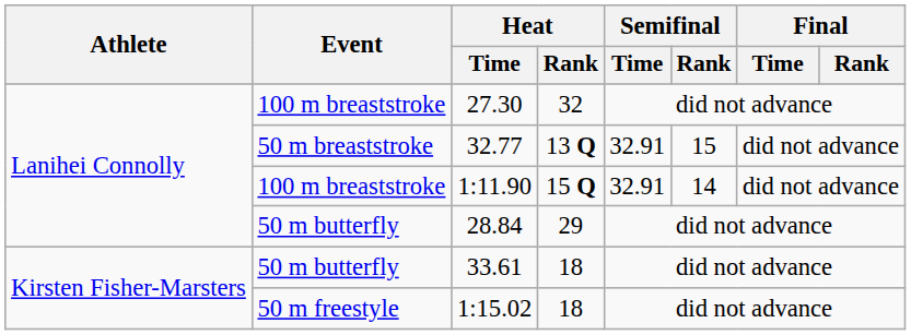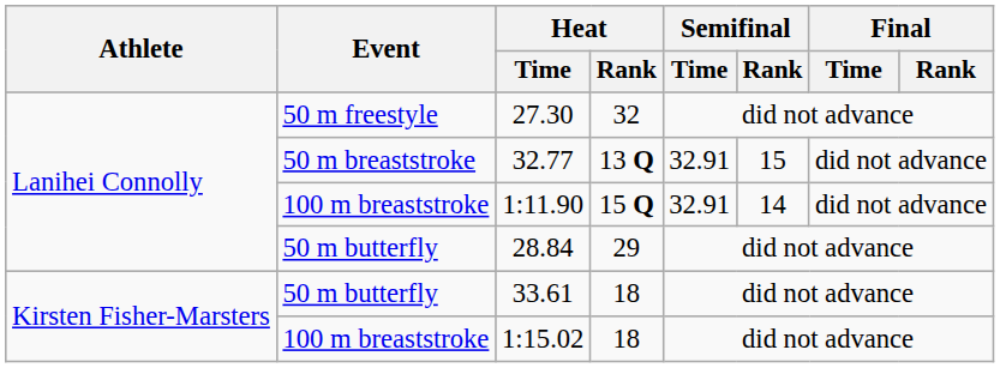27.30 | Event: 100 m breaststroke -> 50 m freestyle
1:15.02 | Event: 50 m freestyle -> 100 m breaststroke
